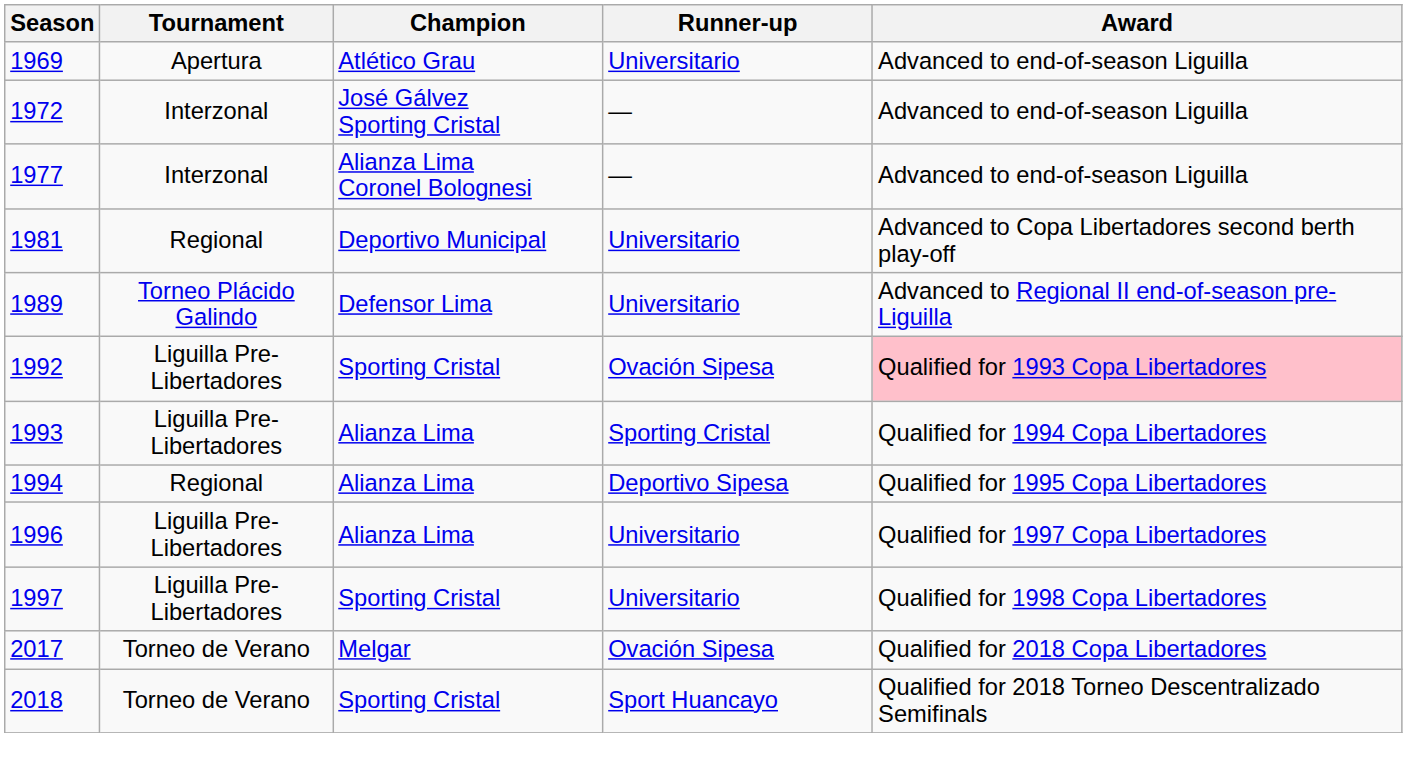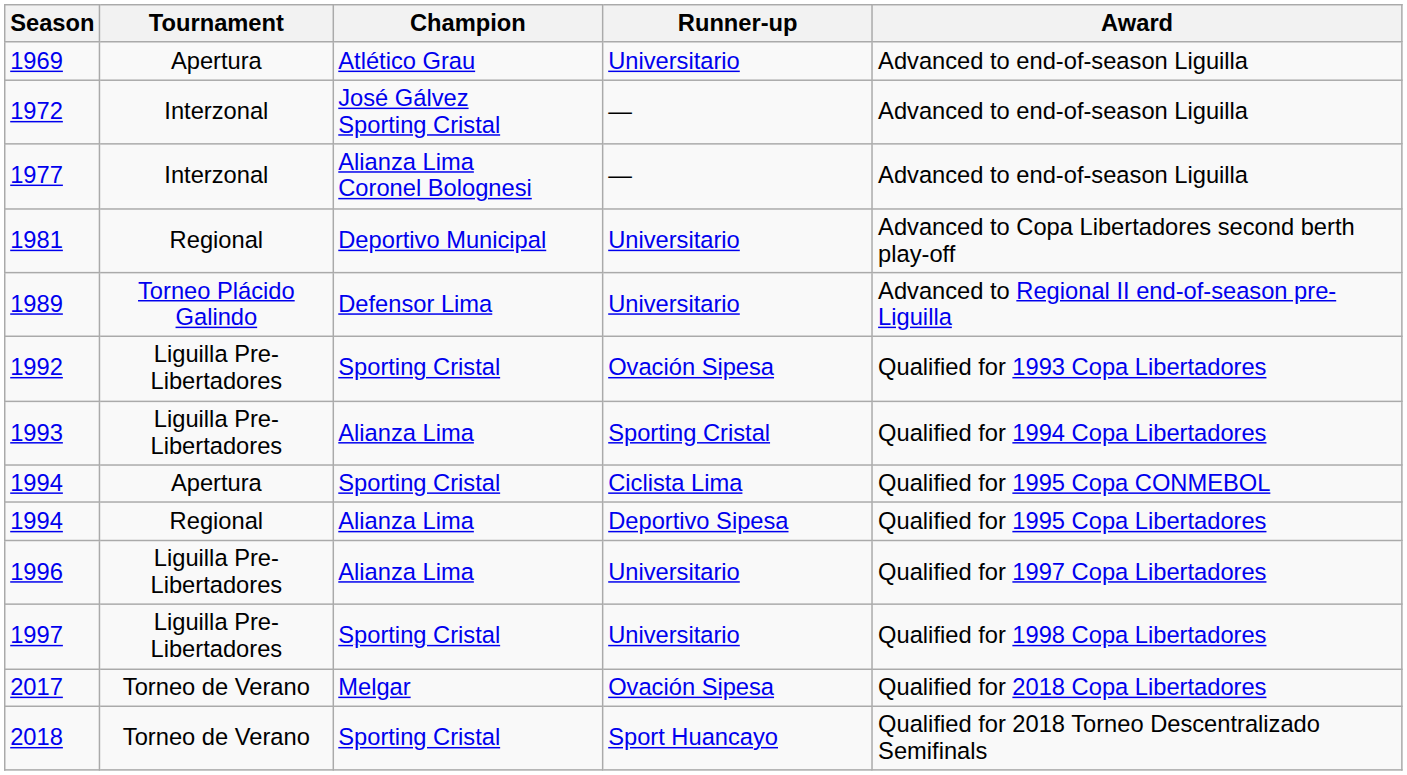1992 | Award: pink background -> no background
+ row: 1994 | Apertura | Sporting Cristal | Ciclista Lima | Qualified for 1995 Copa CONMEBOL
